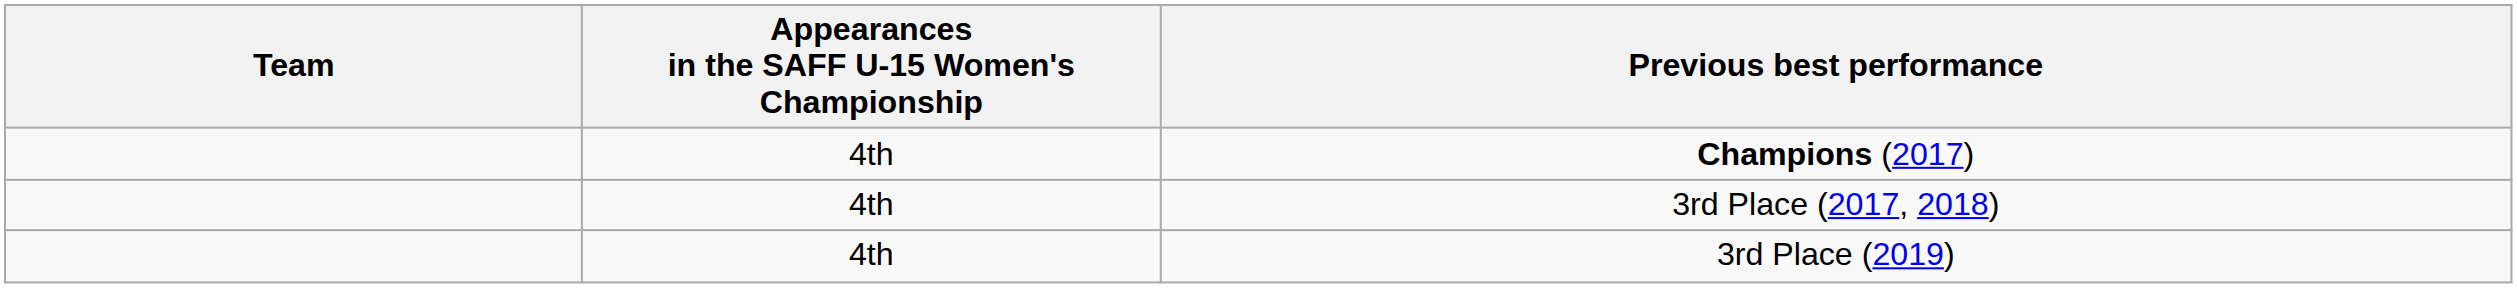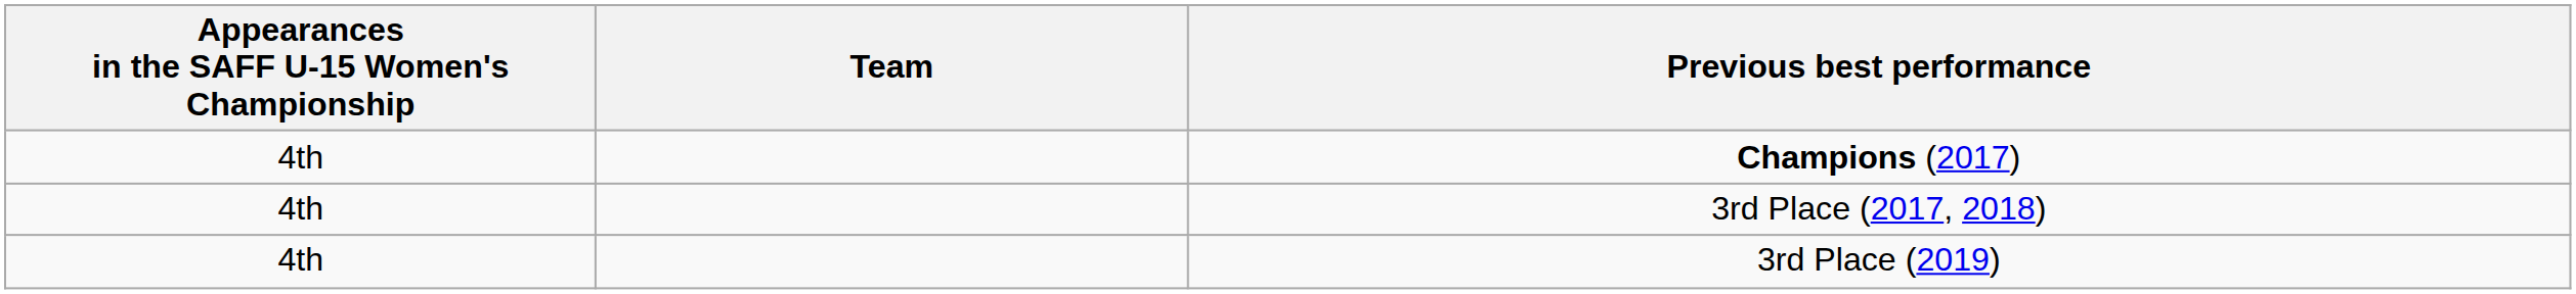columns swapped: Team <-> Appearances in the SAFF U-15 Women's Championship
